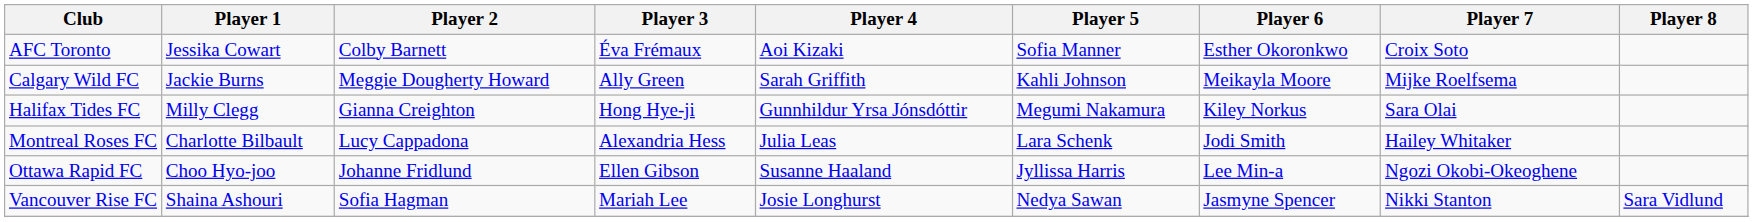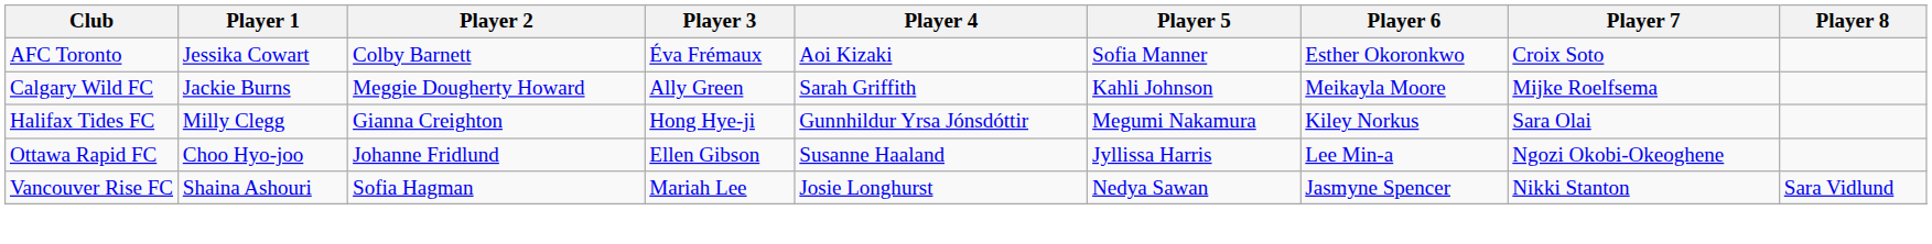- row: Montreal Roses FC | Charlotte Bilbault | Lucy Cappadona | Alexandria Hess | Julia Leas | Lara Schenk | Jodi Smith | Hailey Whitaker
